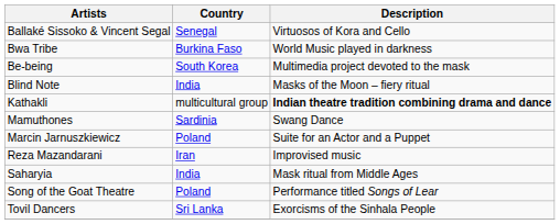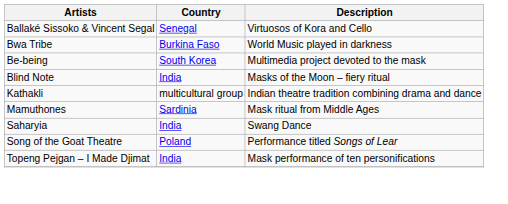Kathakli | Description: bold -> normal
Mamuthones | Description: Swang Dance -> Mask ritual from Middle Ages
- row: Marcin Jarnuszkiewicz | Poland | Suite for an Actor and a Puppet
- row: Reza Mazandarani | Iran | Improvised music
Saharyia | Description: Mask ritual from Middle Ages -> Swang Dance
+ row: Topeng Pejgan – I Made Djimat | India | Mask performance of ten personifications
- row: Tovil Dancers | Sri Lanka | Exorcisms of the Sinhala People
